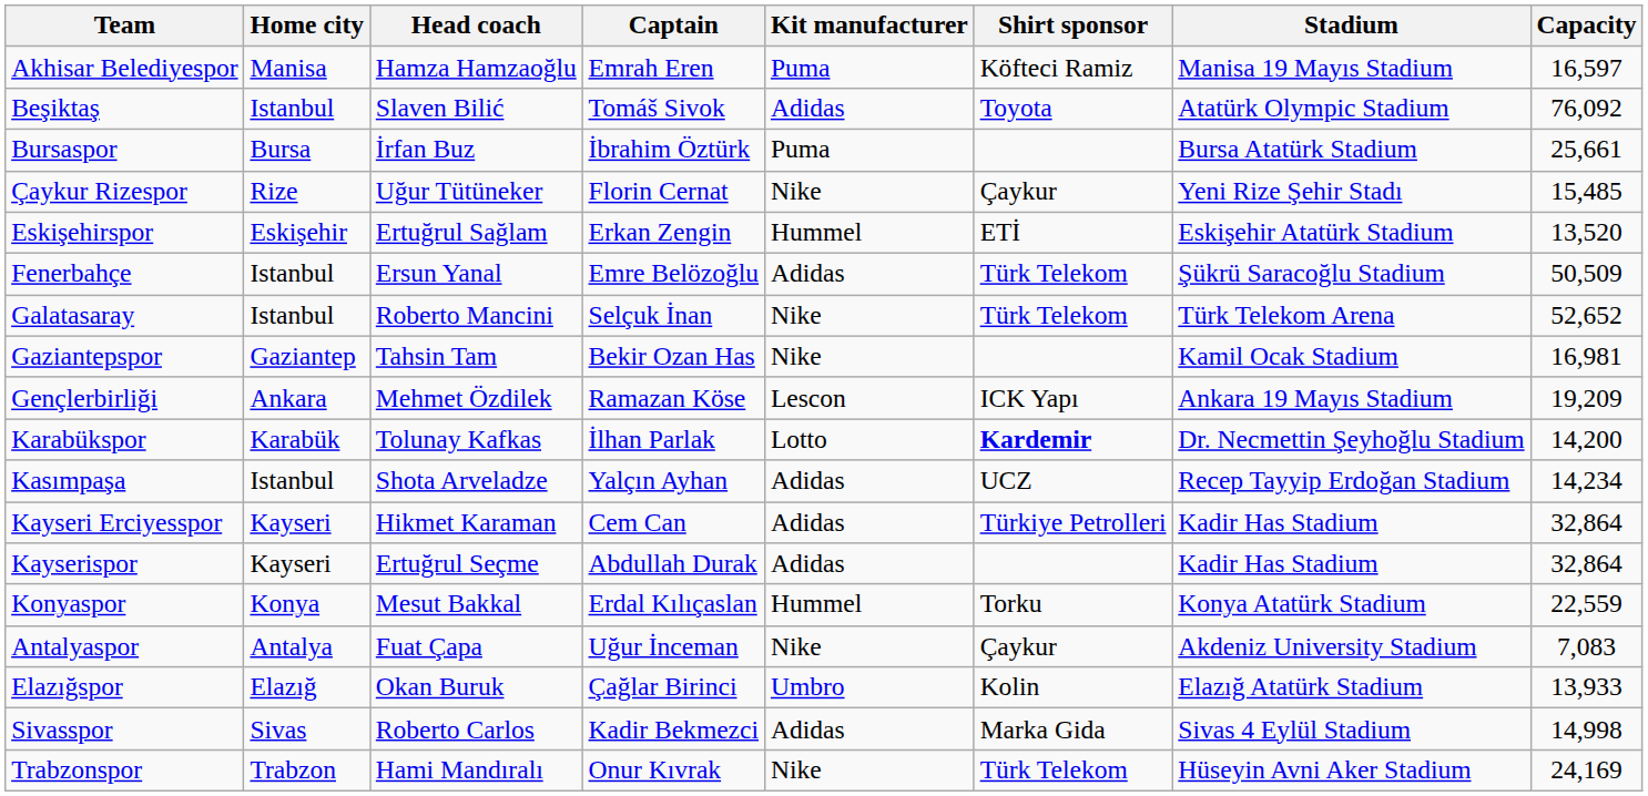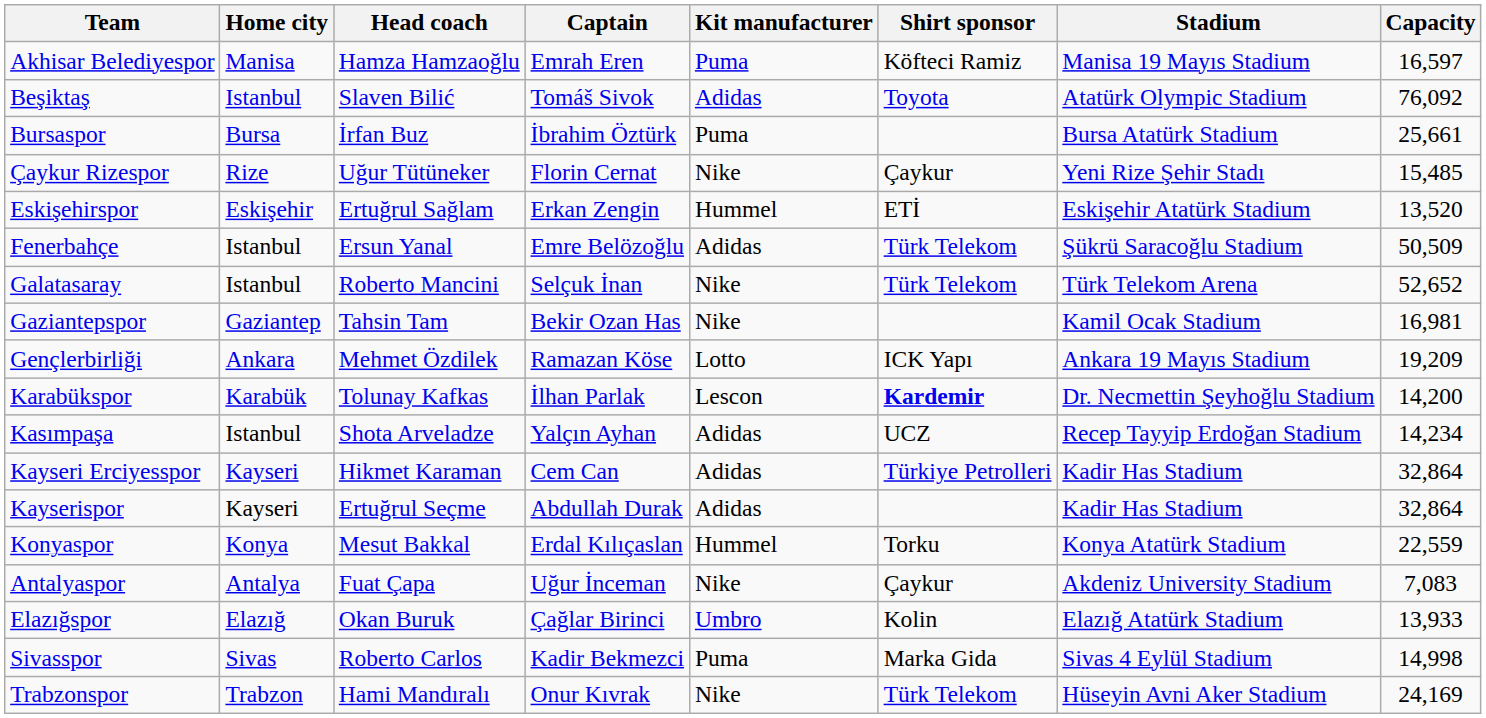Gençlerbirliği | Kit manufacturer: Lescon -> Lotto
Karabükspor | Kit manufacturer: Lotto -> Lescon
Sivasspor | Kit manufacturer: Adidas -> Puma
